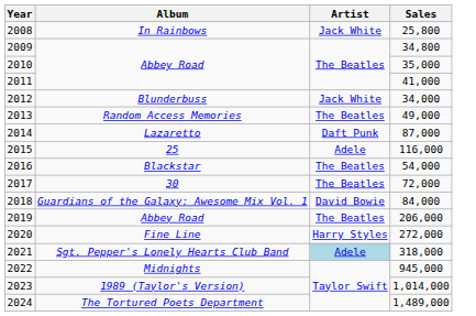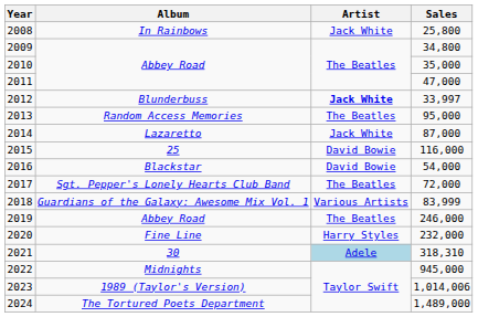2011 | Sales: 41,000 -> 47,000
2012 | Artist: normal -> bold
2012 | Sales: 34,000 -> 33,997
2013 | Sales: 49,000 -> 95,000
2014 | Artist: Daft Punk -> Jack White
2015 | Artist: Adele -> David Bowie
2016 | Artist: The Beatles -> David Bowie
2017 | Album: 30 -> Sgt. Pepper's Lonely Hearts Club Band
2018 | Artist: David Bowie -> Various Artists
2018 | Sales: 84,000 -> 83,999
2019 | Sales: 206,000 -> 246,000
2020 | Sales: 272,000 -> 232,000
2021 | Album: Sgt. Pepper's Lonely Hearts Club Band -> 30
2021 | Sales: 318,000 -> 318,310
2023 | Sales: 1,014,000 -> 1,014,006
